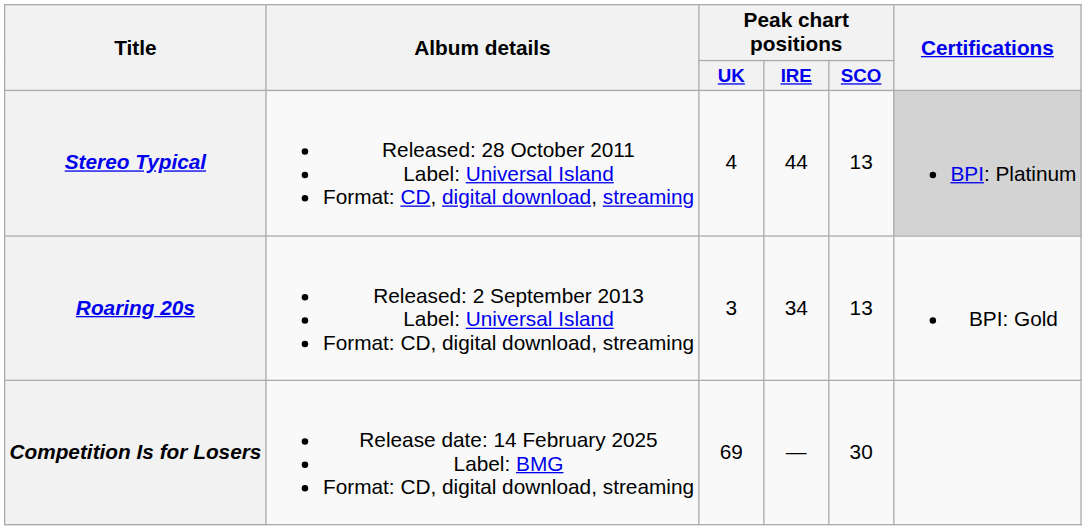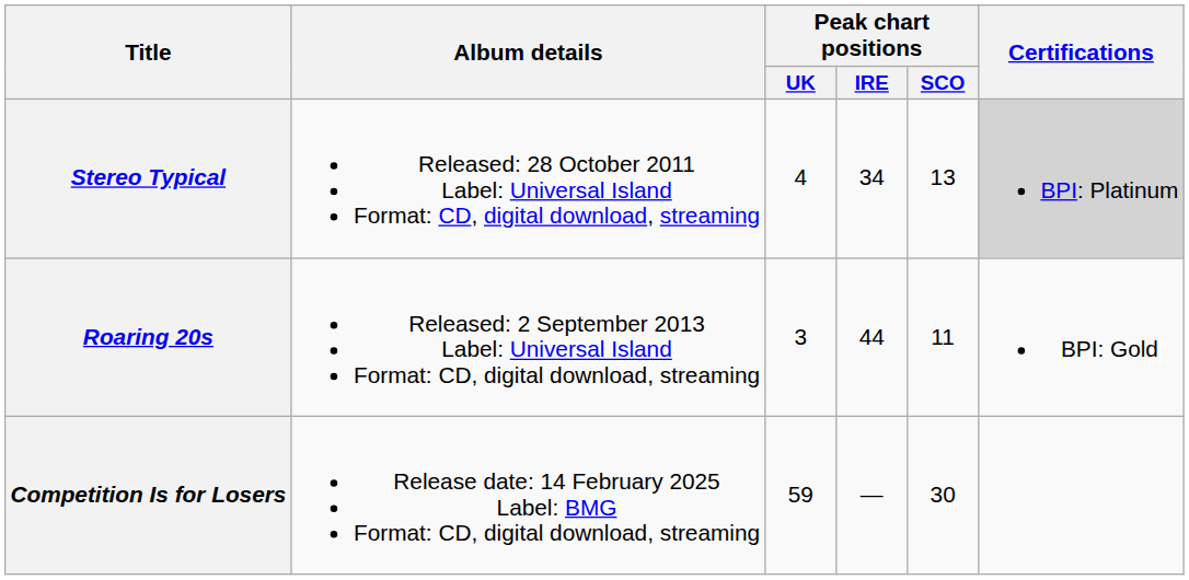Stereo Typical | Peak chart positions / IRE: 44 -> 34
Roaring 20s | Peak chart positions / IRE: 34 -> 44
Roaring 20s | Peak chart positions / SCO: 13 -> 11
Competition Is for Losers | Peak chart positions / UK: 69 -> 59
